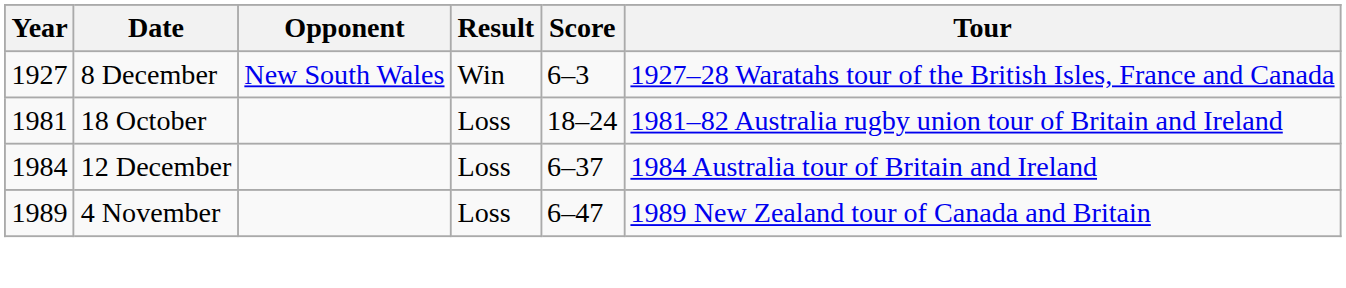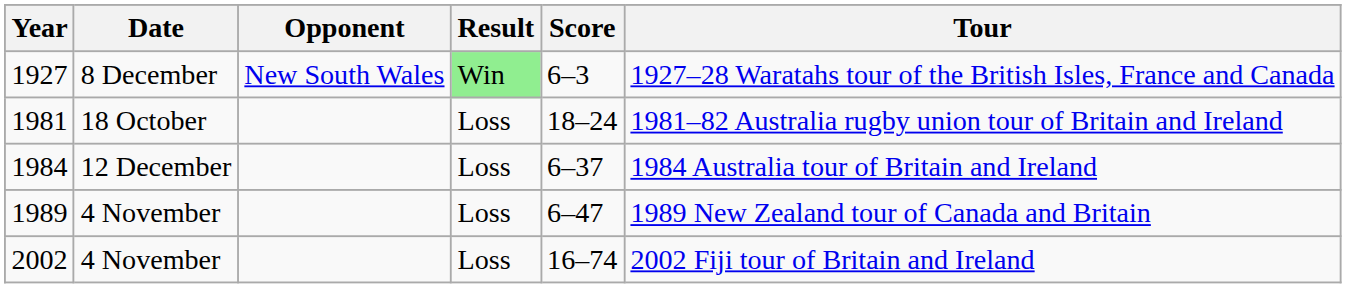1927 | Result: no background -> lightgreen background
+ row: 2002 | 4 November | Loss | 16–74 | 2002 Fiji tour of Britain and Ireland
